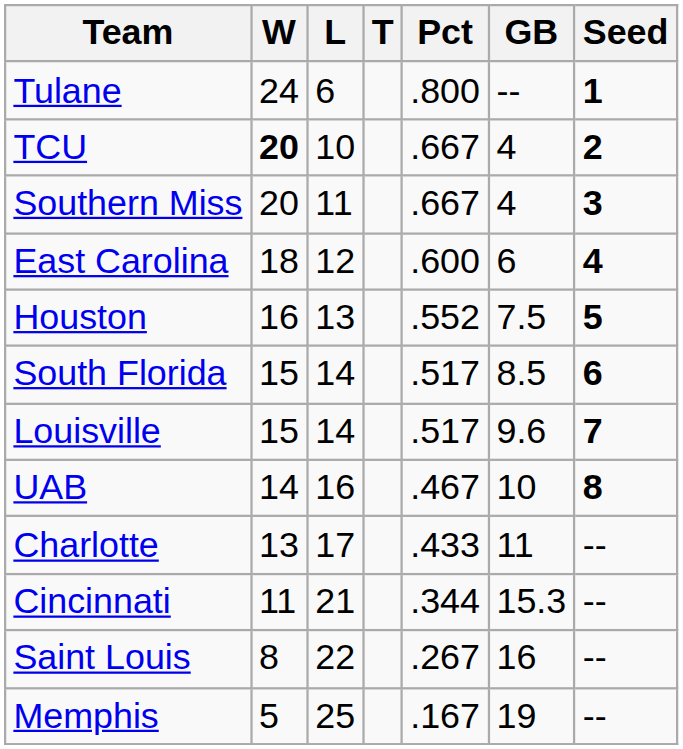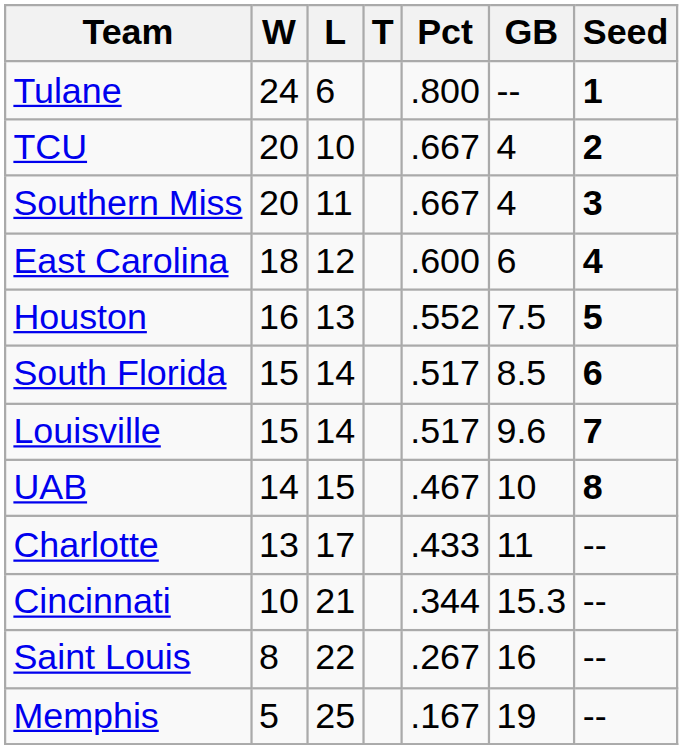TCU | W: bold -> normal
UAB | L: 16 -> 15
Cincinnati | W: 11 -> 10
